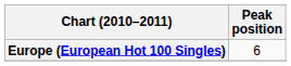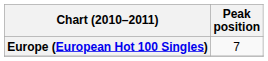Europe (European Hot 100 Singles) | Peak position: 6 -> 7
